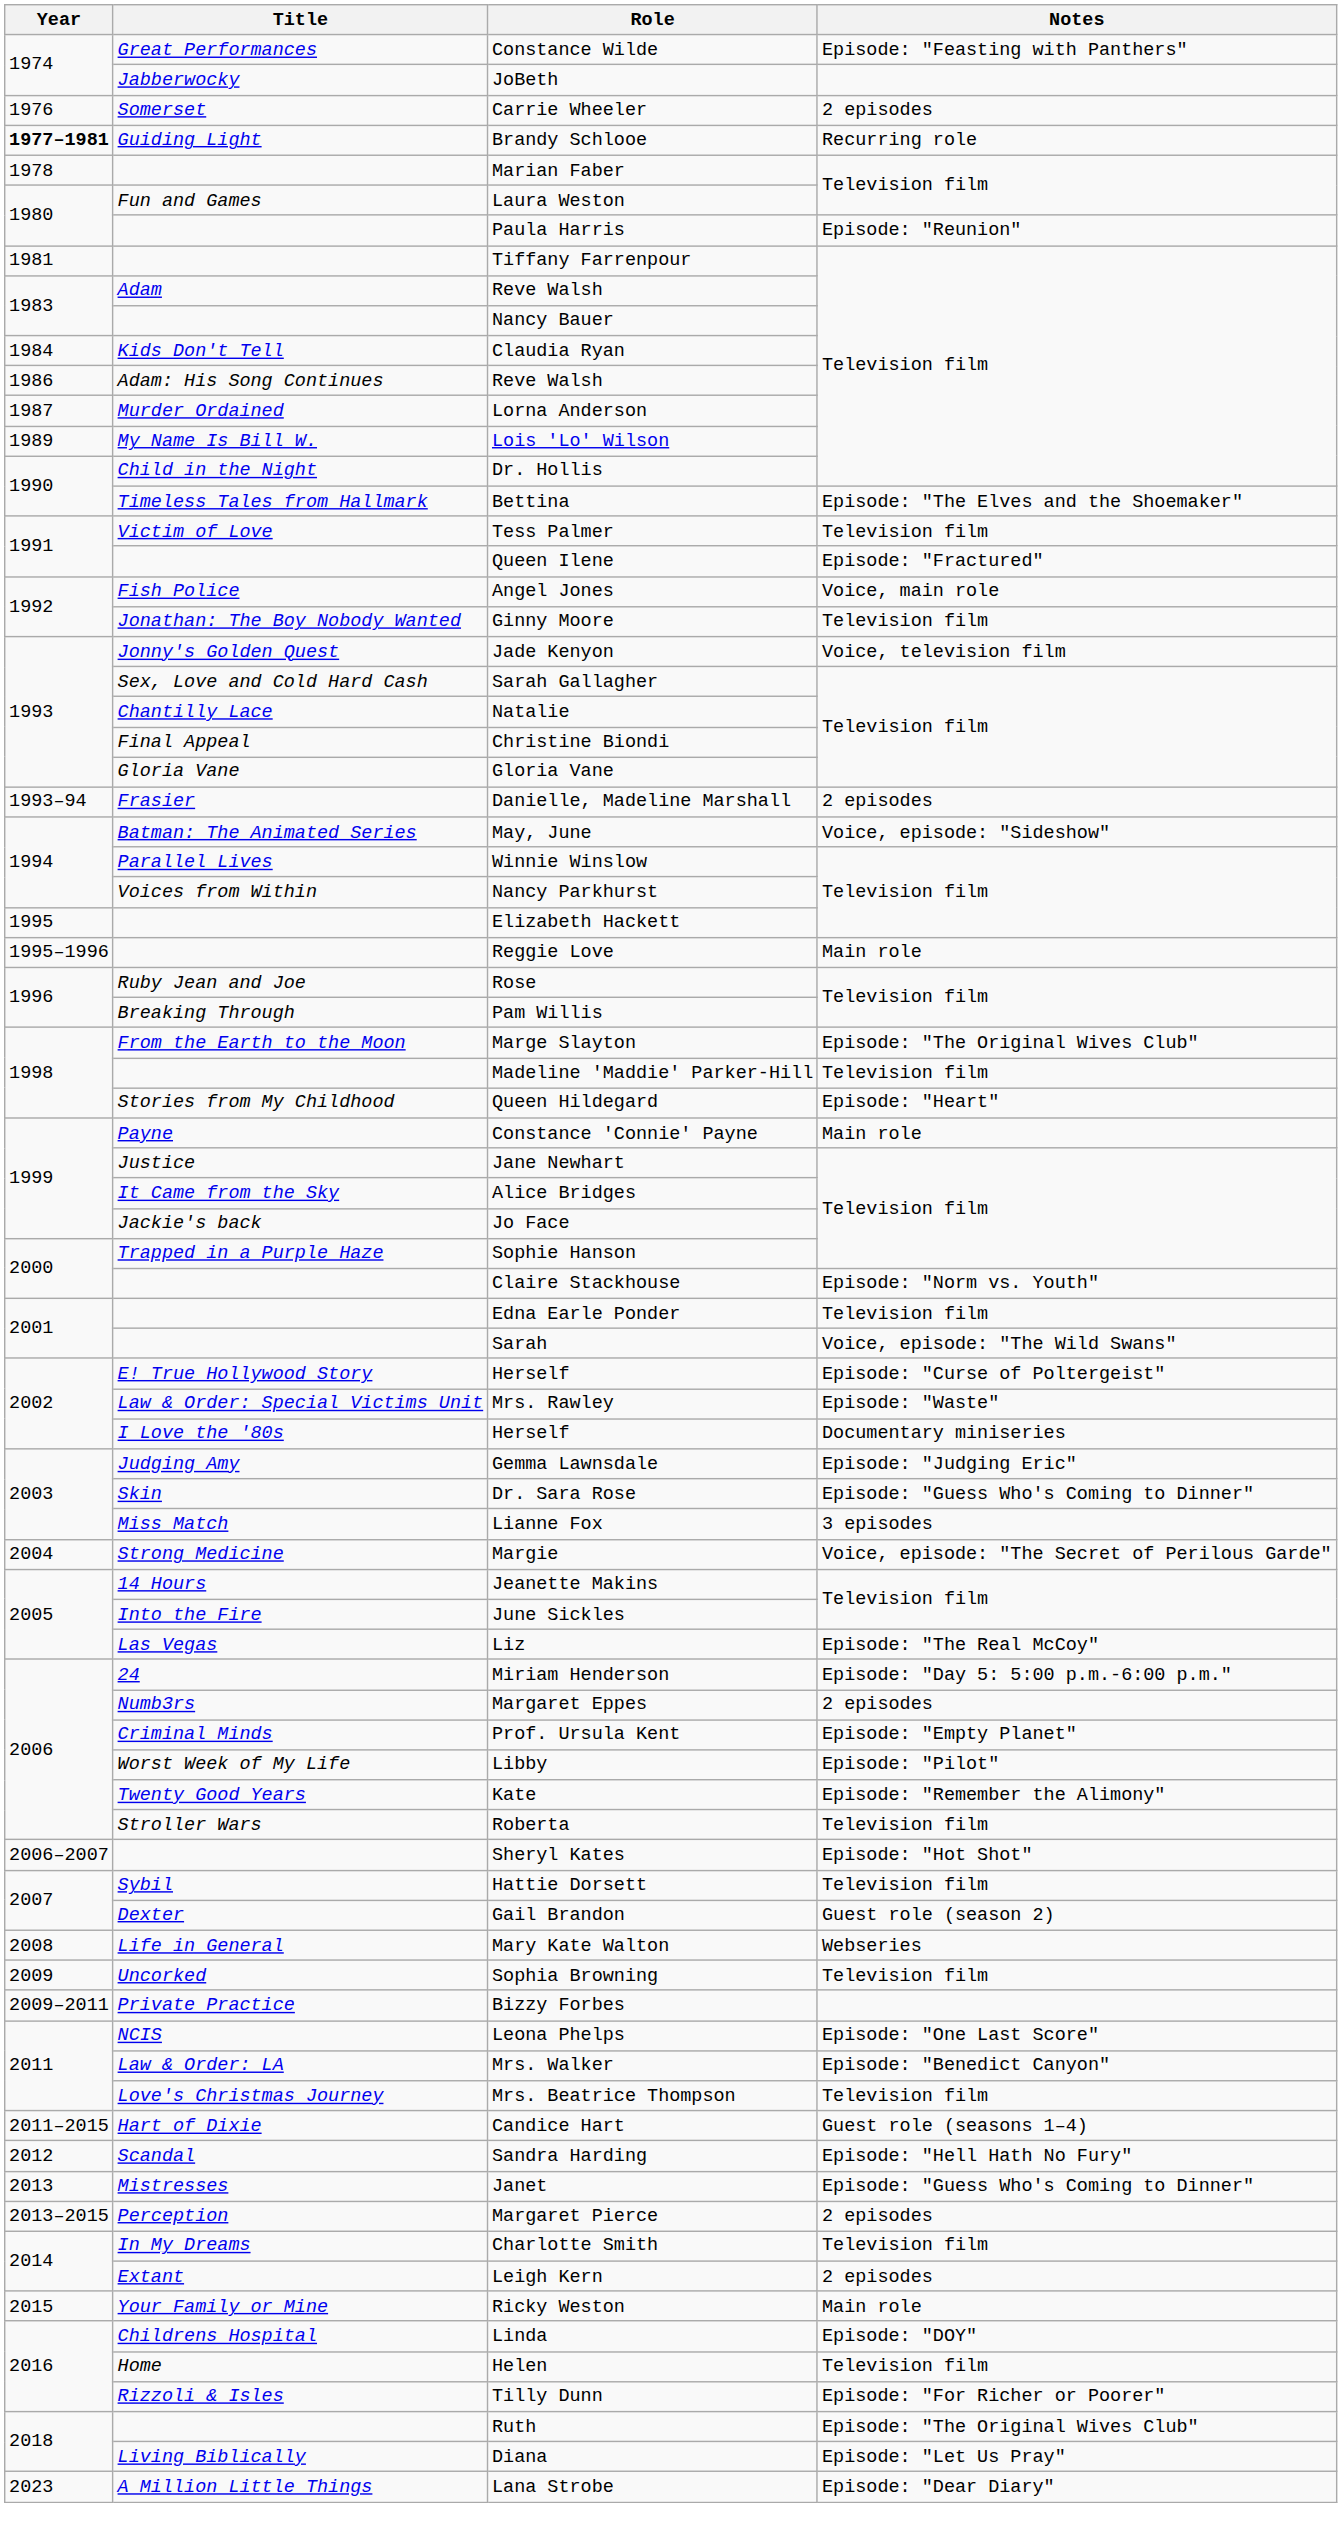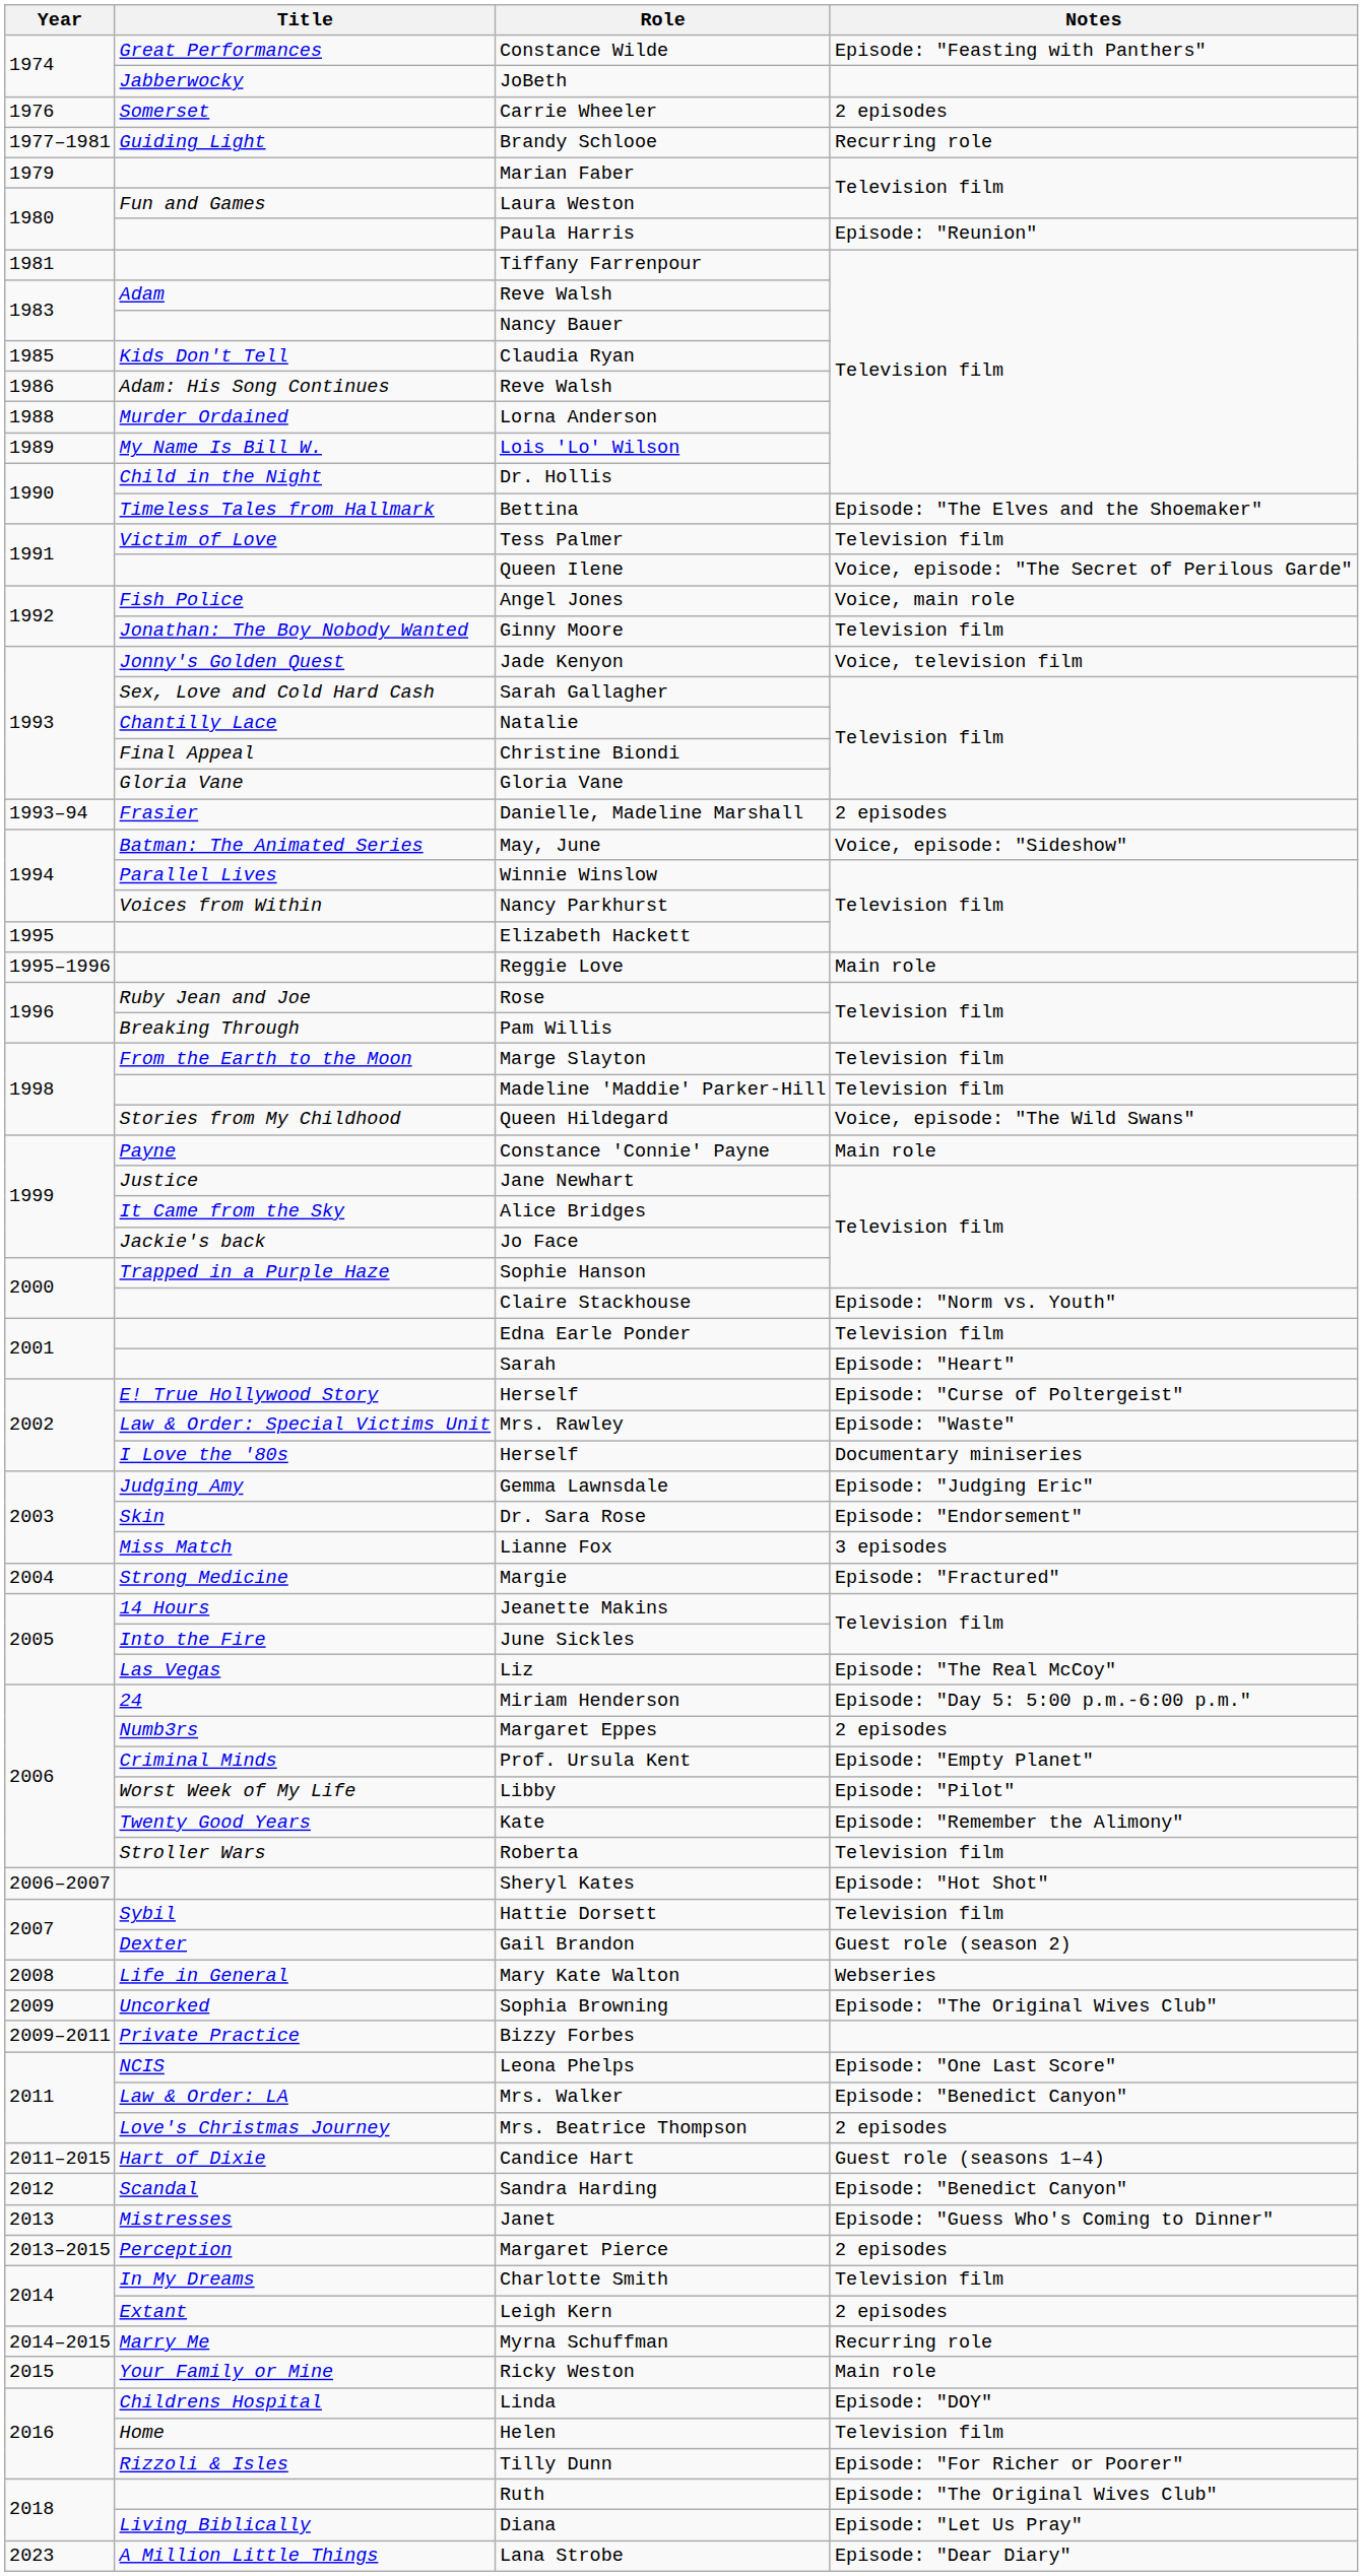Brandy Schlooe | Year: bold -> normal
Marian Faber | Year: 1978 -> 1979
Claudia Ryan | Year: 1984 -> 1985
Lorna Anderson | Year: 1987 -> 1988
Queen Ilene | Notes: Episode: "Fractured" -> Voice, episode: "The Secret of Perilous Garde"
Marge Slayton | Notes: Episode: "The Original Wives Club" -> Television film
Queen Hildegard | Notes: Episode: "Heart" -> Voice, episode: "The Wild Swans"
Sarah | Notes: Voice, episode: "The Wild Swans" -> Episode: "Heart"
Dr. Sara Rose | Notes: Episode: "Guess Who's Coming to Dinner" -> Episode: "Endorsement"
Margie | Notes: Voice, episode: "The Secret of Perilous Garde" -> Episode: "Fractured"
Sophia Browning | Notes: Television film -> Episode: "The Original Wives Club"
Mrs. Beatrice Thompson | Notes: Television film -> 2 episodes
Sandra Harding | Notes: Episode: "Hell Hath No Fury" -> Episode: "Benedict Canyon"
+ row: 2014–2015 | Marry Me | Myrna Schuffman | Recurring role
